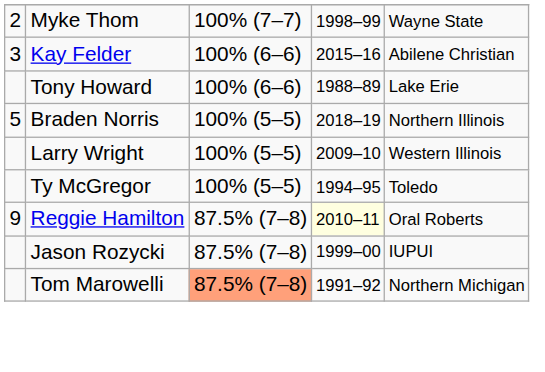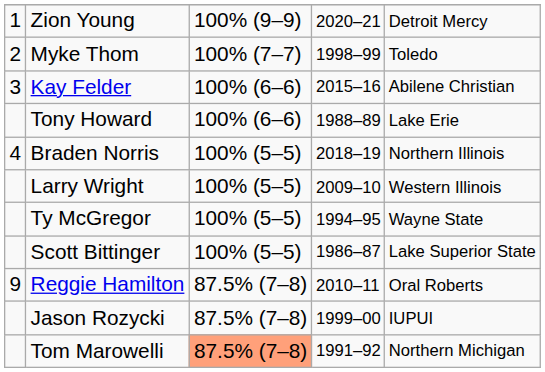+ row: 1 | Zion Young | 100% (9–9) | 2020–21 | Detroit Mercy
Myke Thom | column 5: Wayne State -> Toledo
Braden Norris | column 1: 5 -> 4
Ty McGregor | column 5: Toledo -> Wayne State
+ row: Scott Bittinger | 100% (5–5) | 1986–87 | Lake Superior State
Reggie Hamilton | column 4: lightyellow background -> no background
